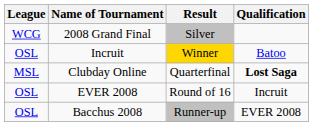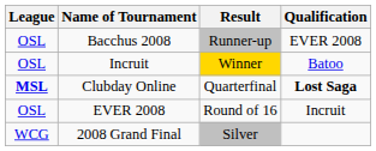rows swapped: 2008 Grand Final <-> Bacchus 2008
Clubday Online | League: normal -> bold
